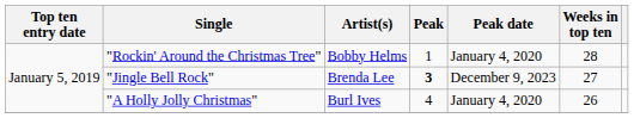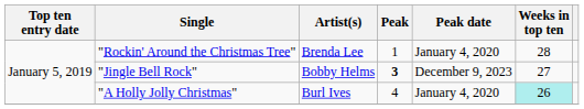"Rockin' Around the Christmas Tree" | Artist(s): Bobby Helms -> Brenda Lee
"Jingle Bell Rock" | Artist(s): Brenda Lee -> Bobby Helms
"A Holly Jolly Christmas" | Weeks in top ten: no background -> paleturquoise background
